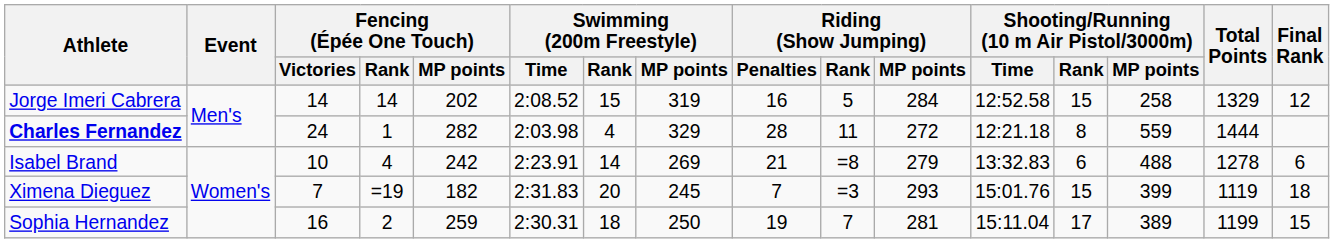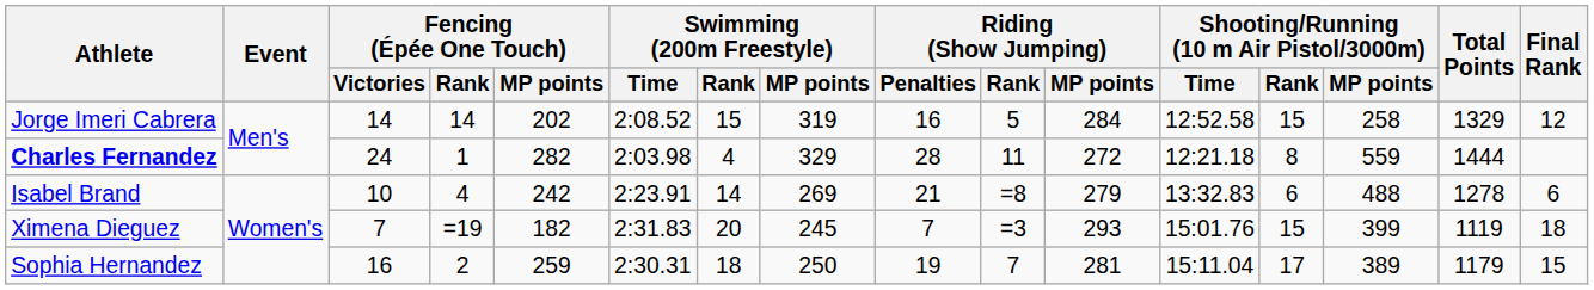Sophia Hernandez | Total Points: 1199 -> 1179
